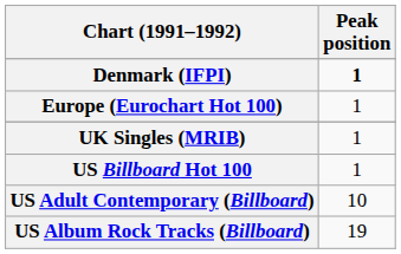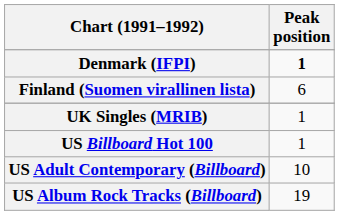- row: Europe (Eurochart Hot 100) | 1
+ row: Finland (Suomen virallinen lista) | 6
